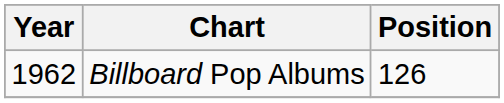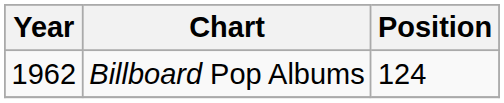Billboard Pop Albums | Position: 126 -> 124
